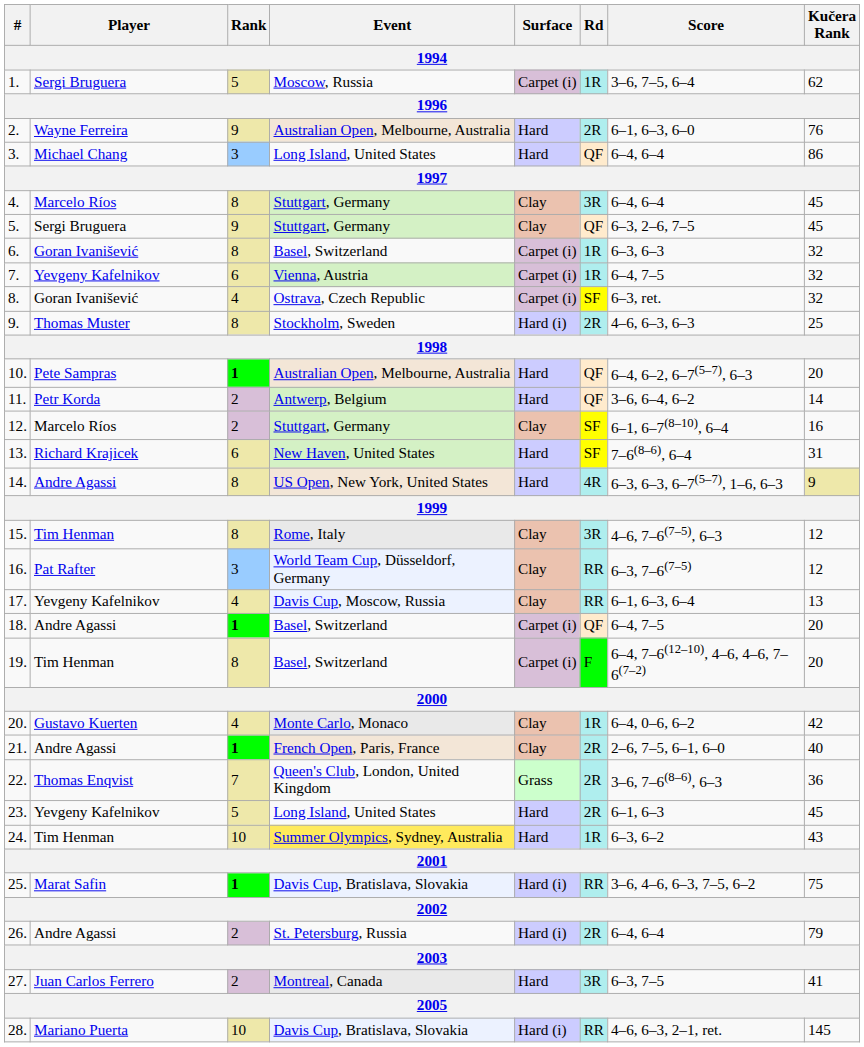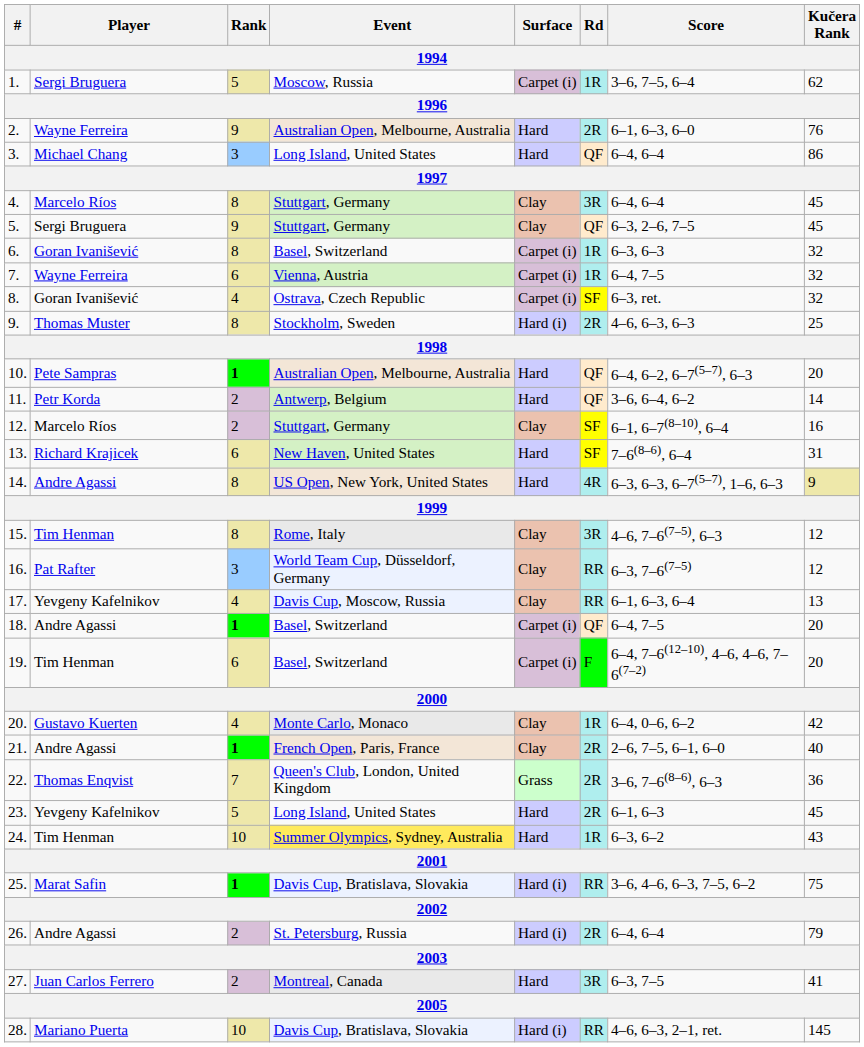7. | Player: Yevgeny Kafelnikov -> Wayne Ferreira
19. | Rank: 8 -> 6
